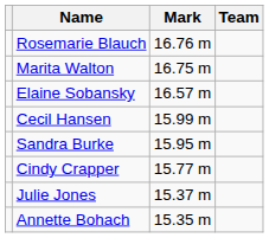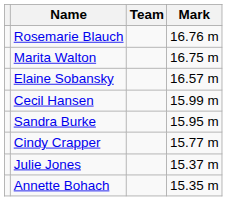columns swapped: Team <-> Mark
